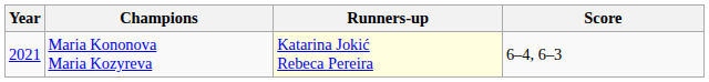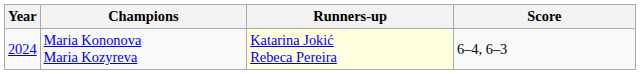Maria Kononova Maria Kozyreva | Year: 2021 -> 2024
